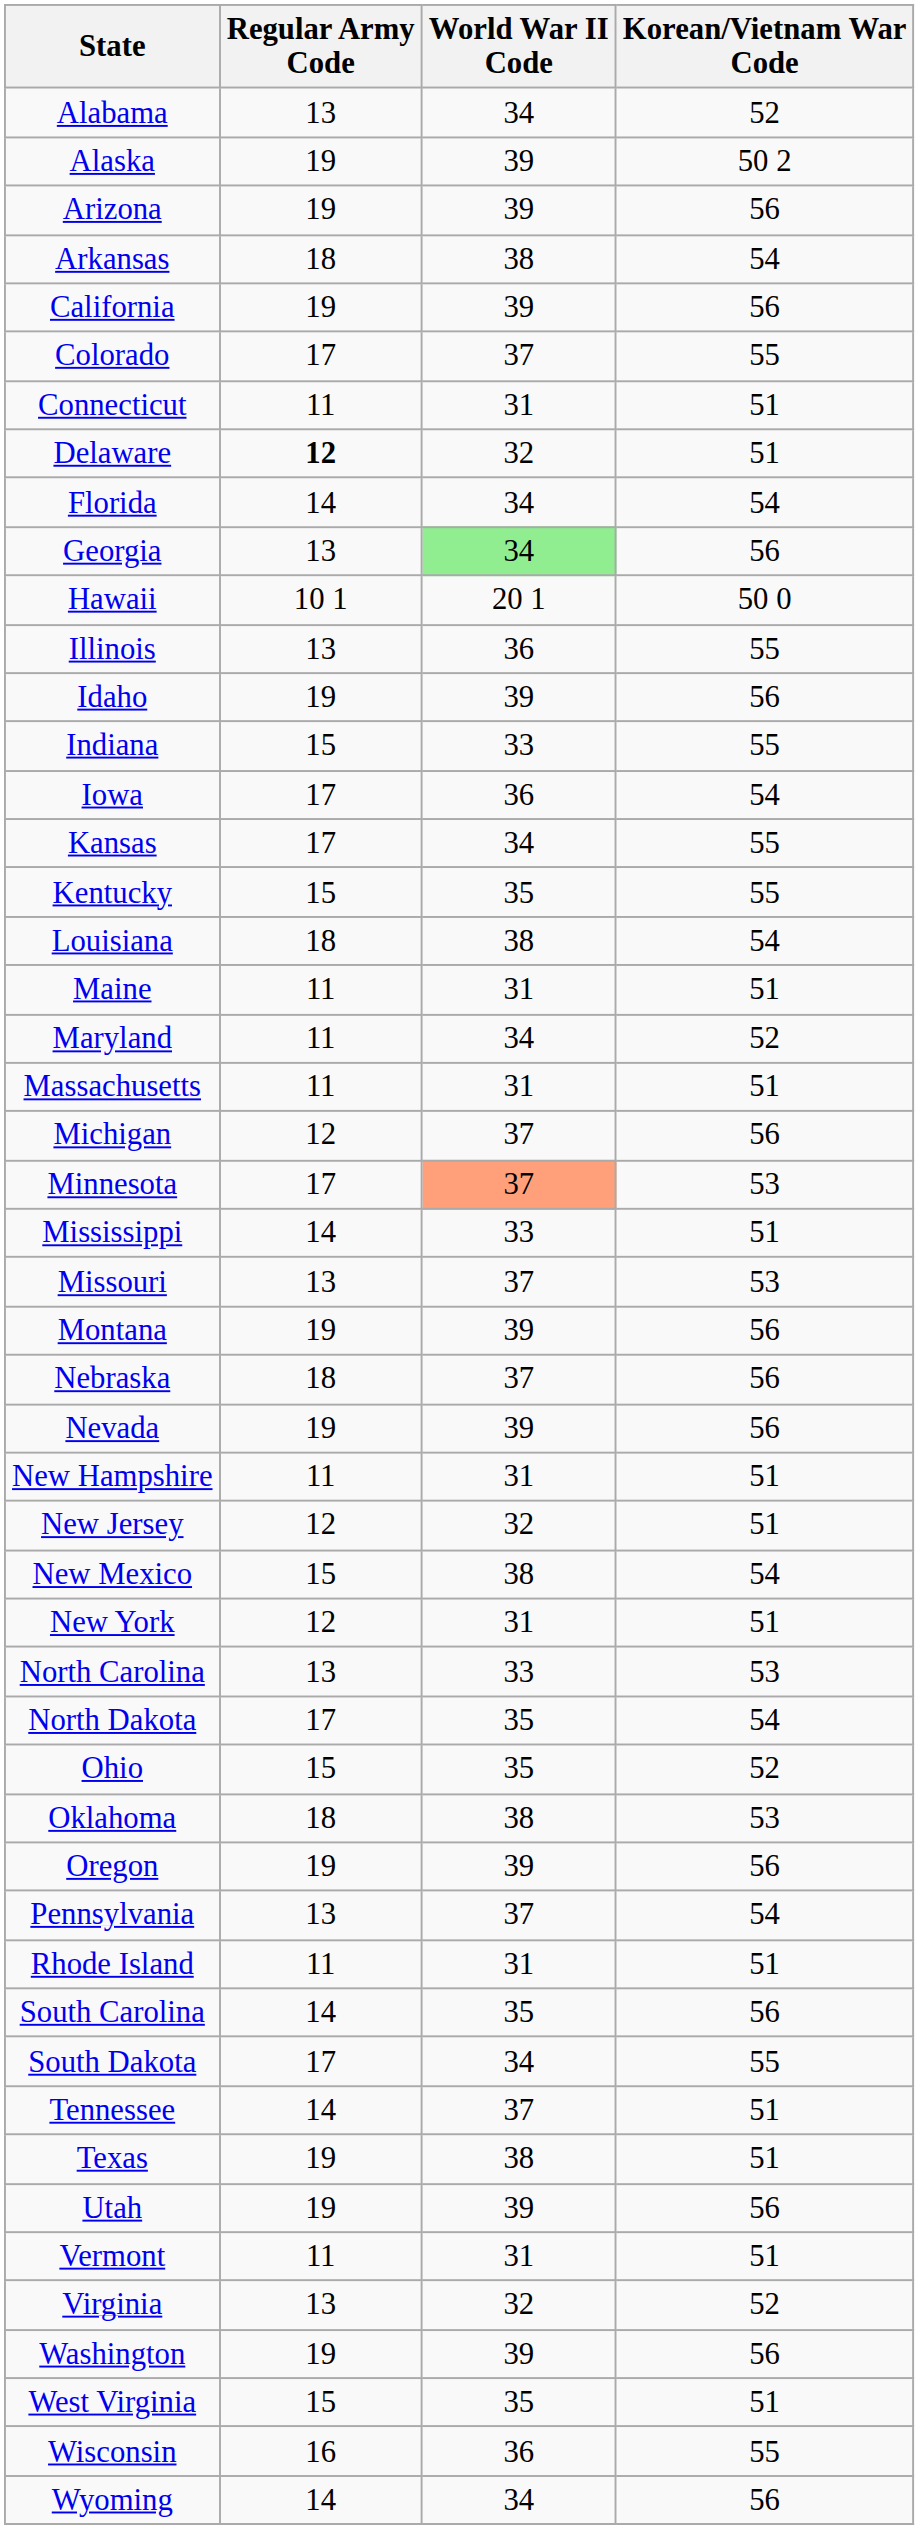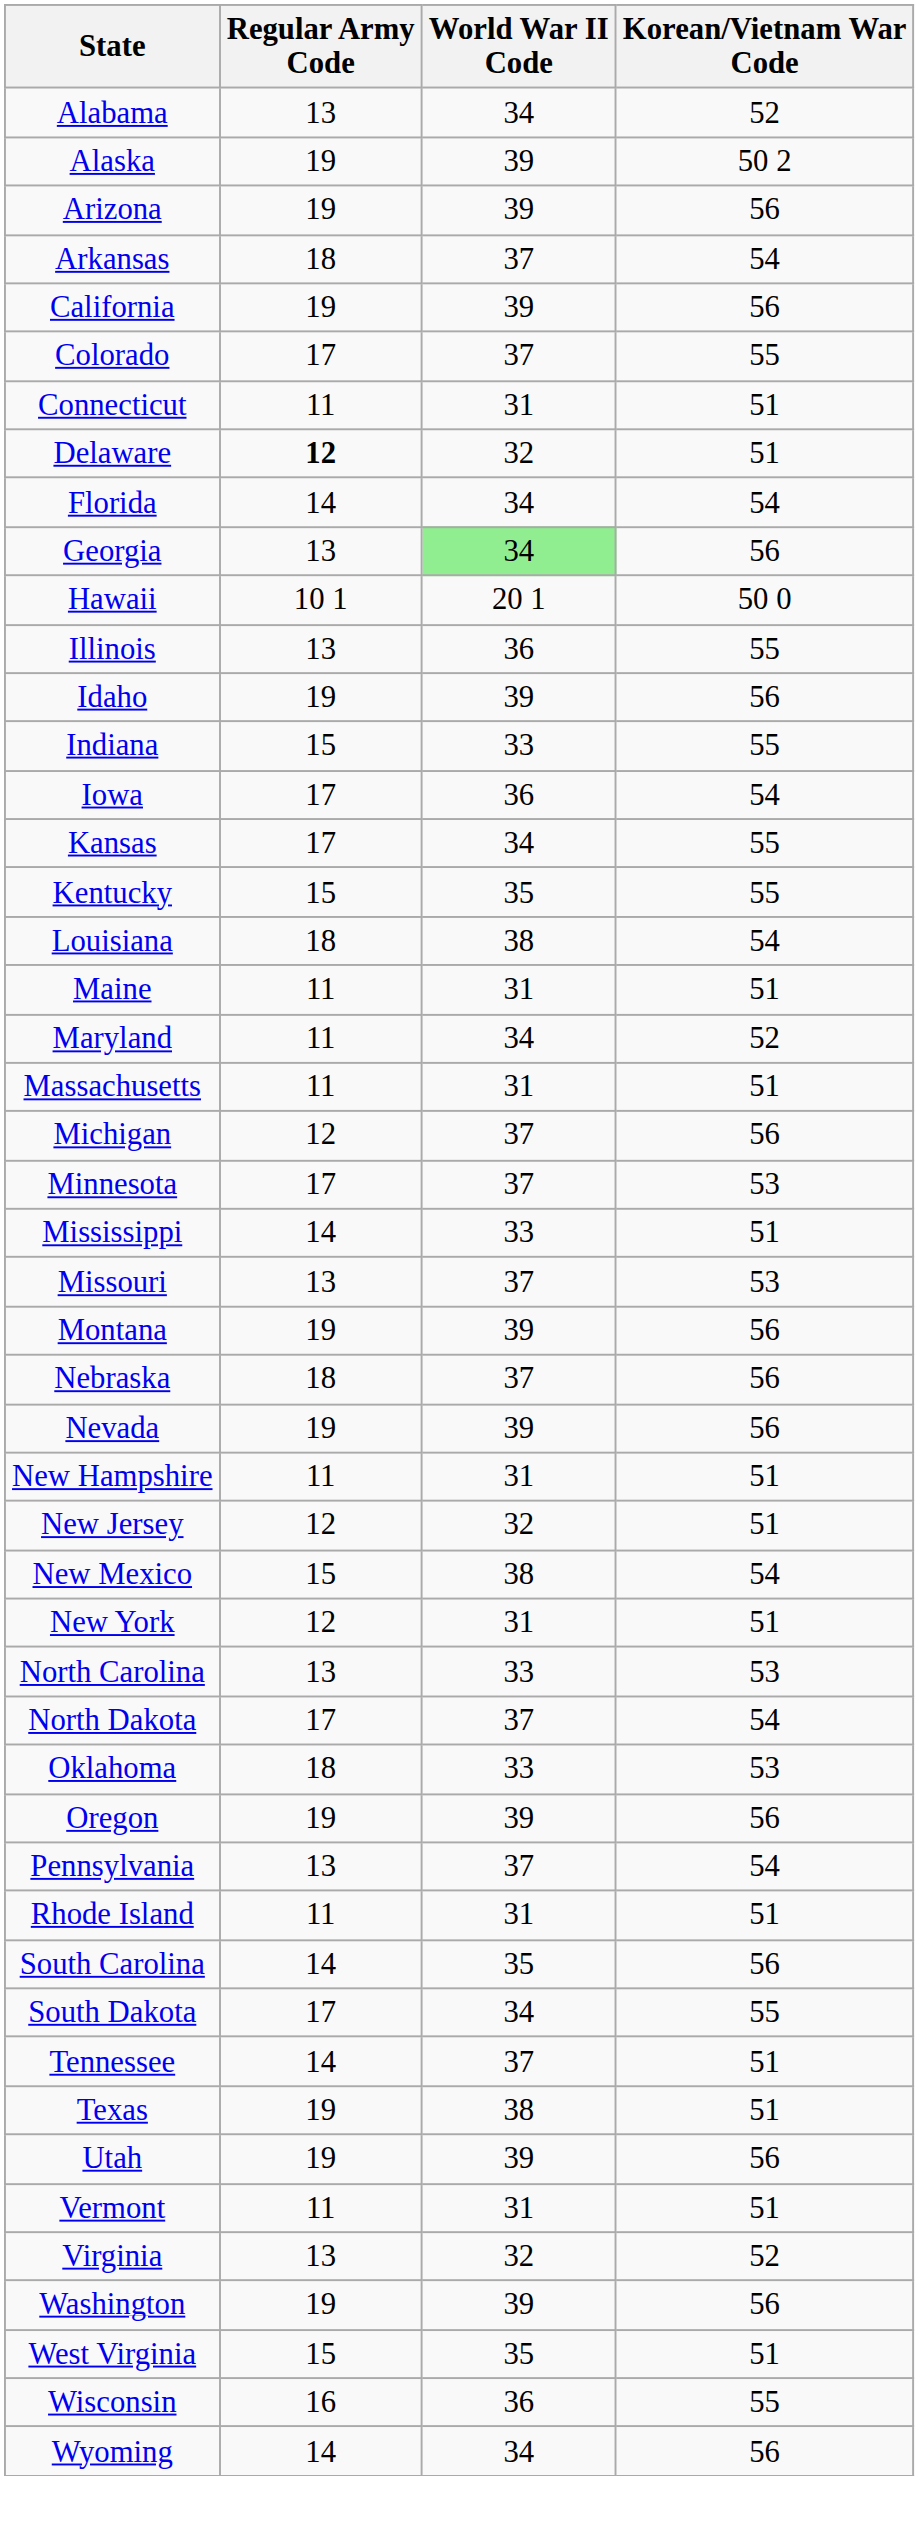Arkansas | World War II Code: 38 -> 37
Minnesota | World War II Code: lightsalmon background -> no background
North Dakota | World War II Code: 35 -> 37
- row: Ohio | 15 | 35 | 52
Oklahoma | World War II Code: 38 -> 33
